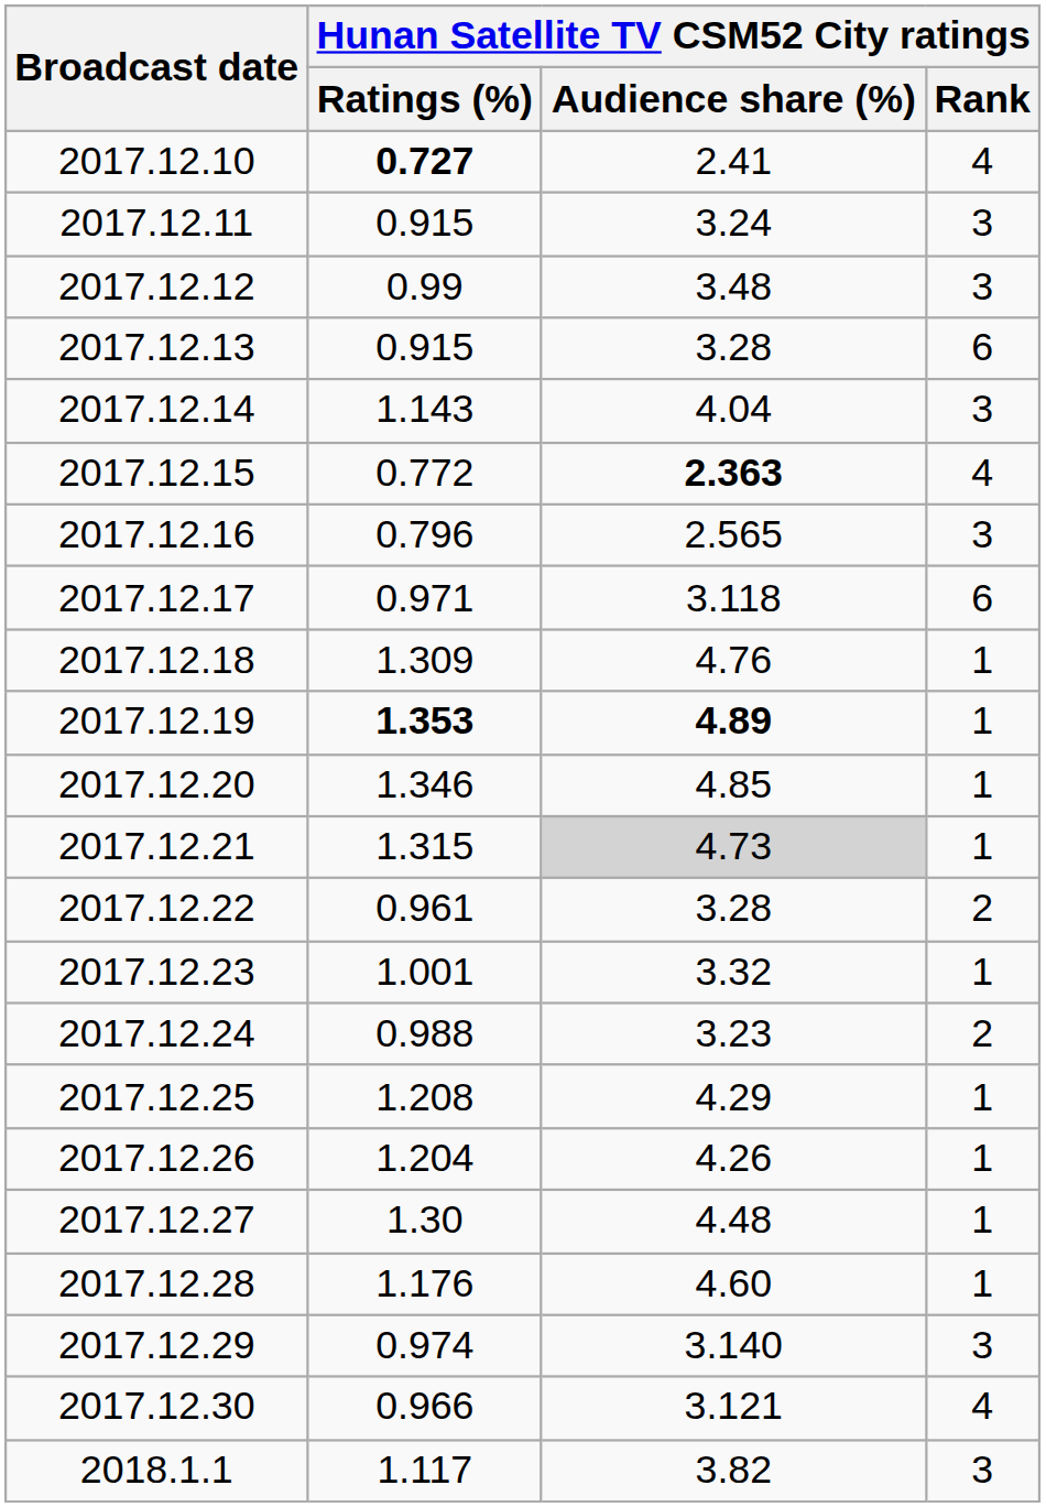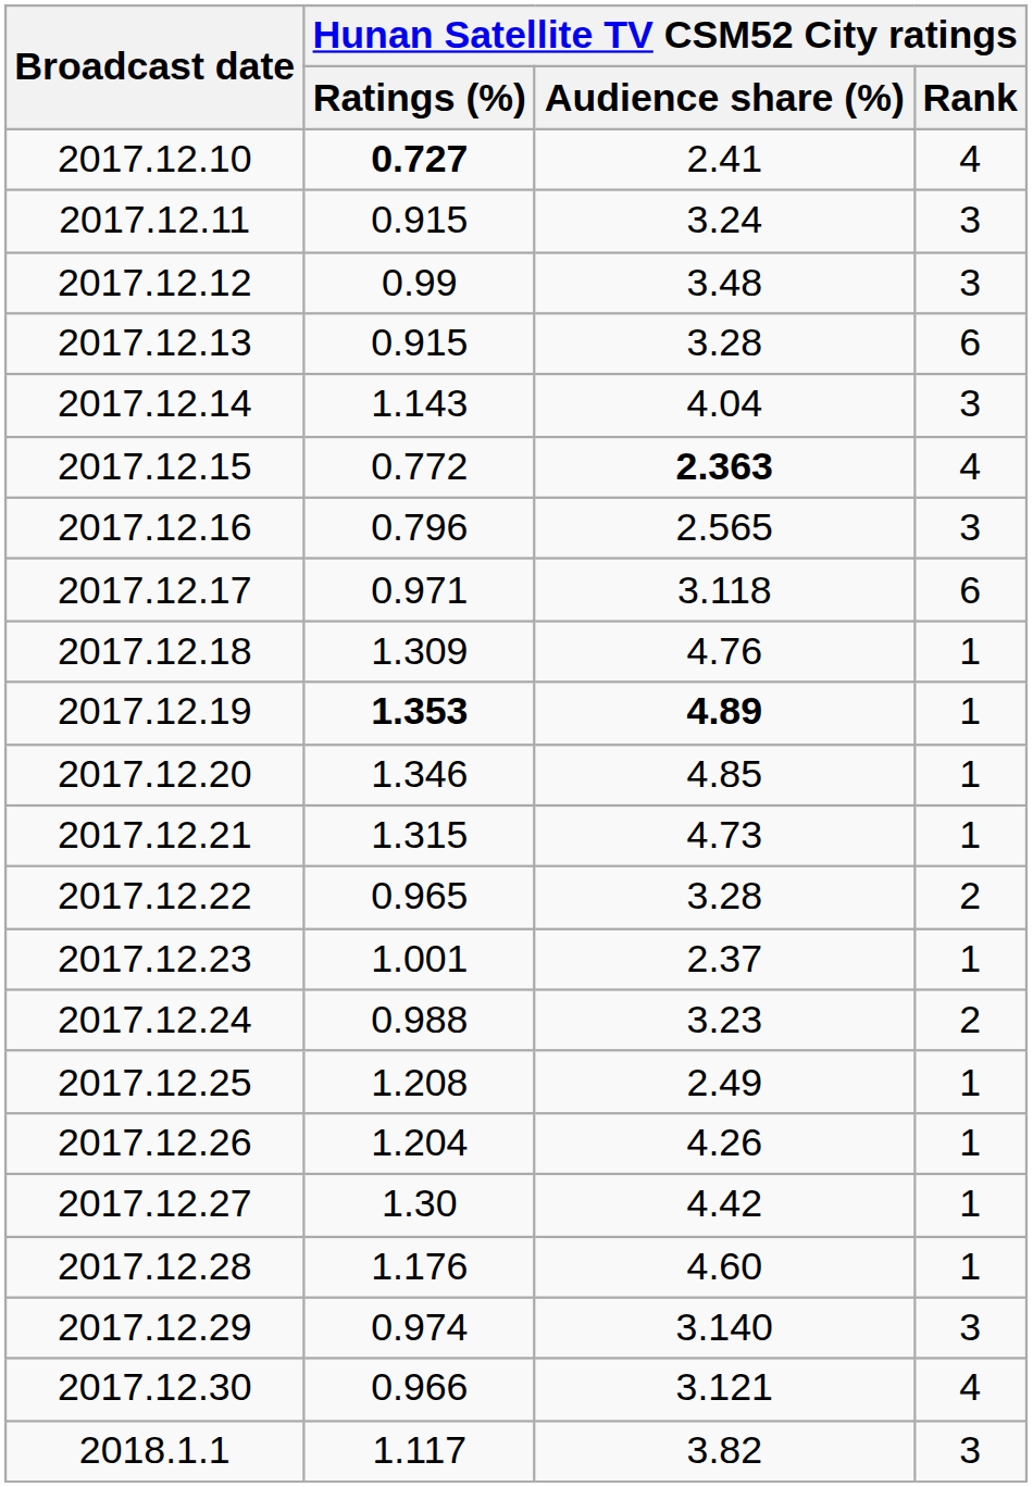2017.12.21 | Hunan Satellite TV CSM52 City ratings / Audience share (%): lightgrey background -> no background
2017.12.22 | Hunan Satellite TV CSM52 City ratings / Ratings (%): 0.961 -> 0.965
2017.12.23 | Hunan Satellite TV CSM52 City ratings / Audience share (%): 3.32 -> 2.37
2017.12.25 | Hunan Satellite TV CSM52 City ratings / Audience share (%): 4.29 -> 2.49
2017.12.27 | Hunan Satellite TV CSM52 City ratings / Audience share (%): 4.48 -> 4.42
